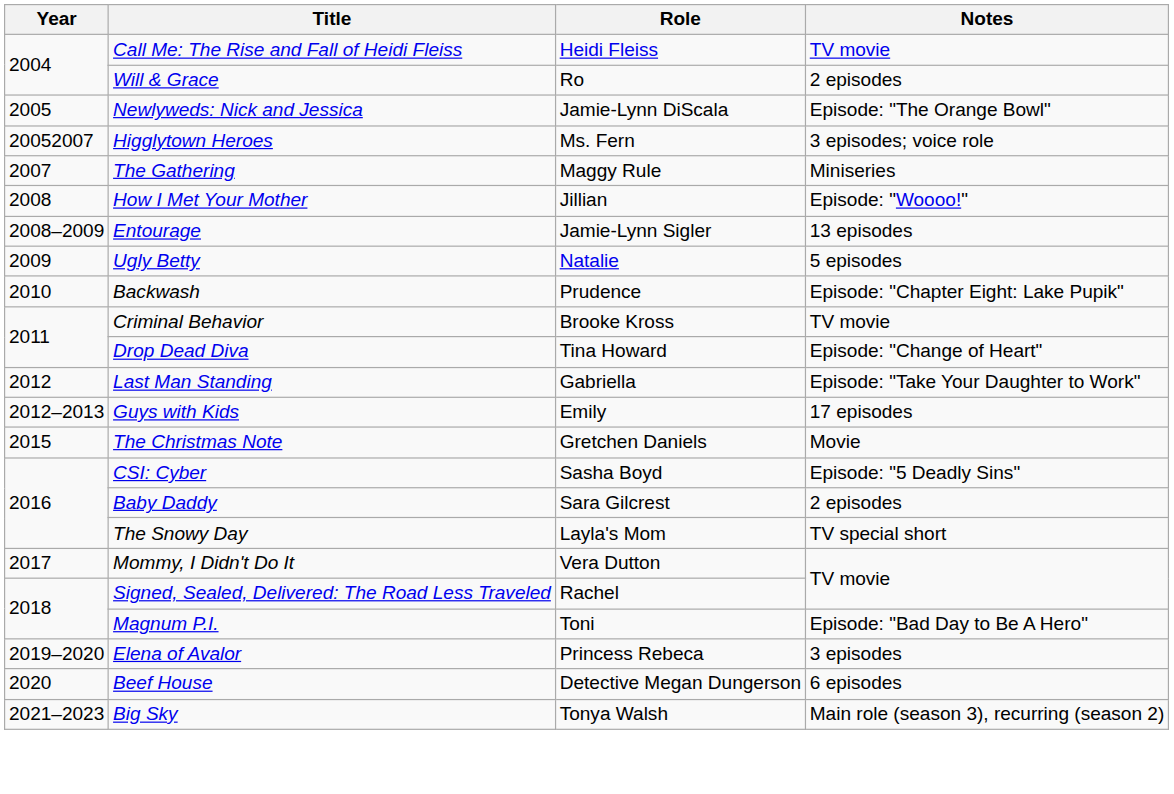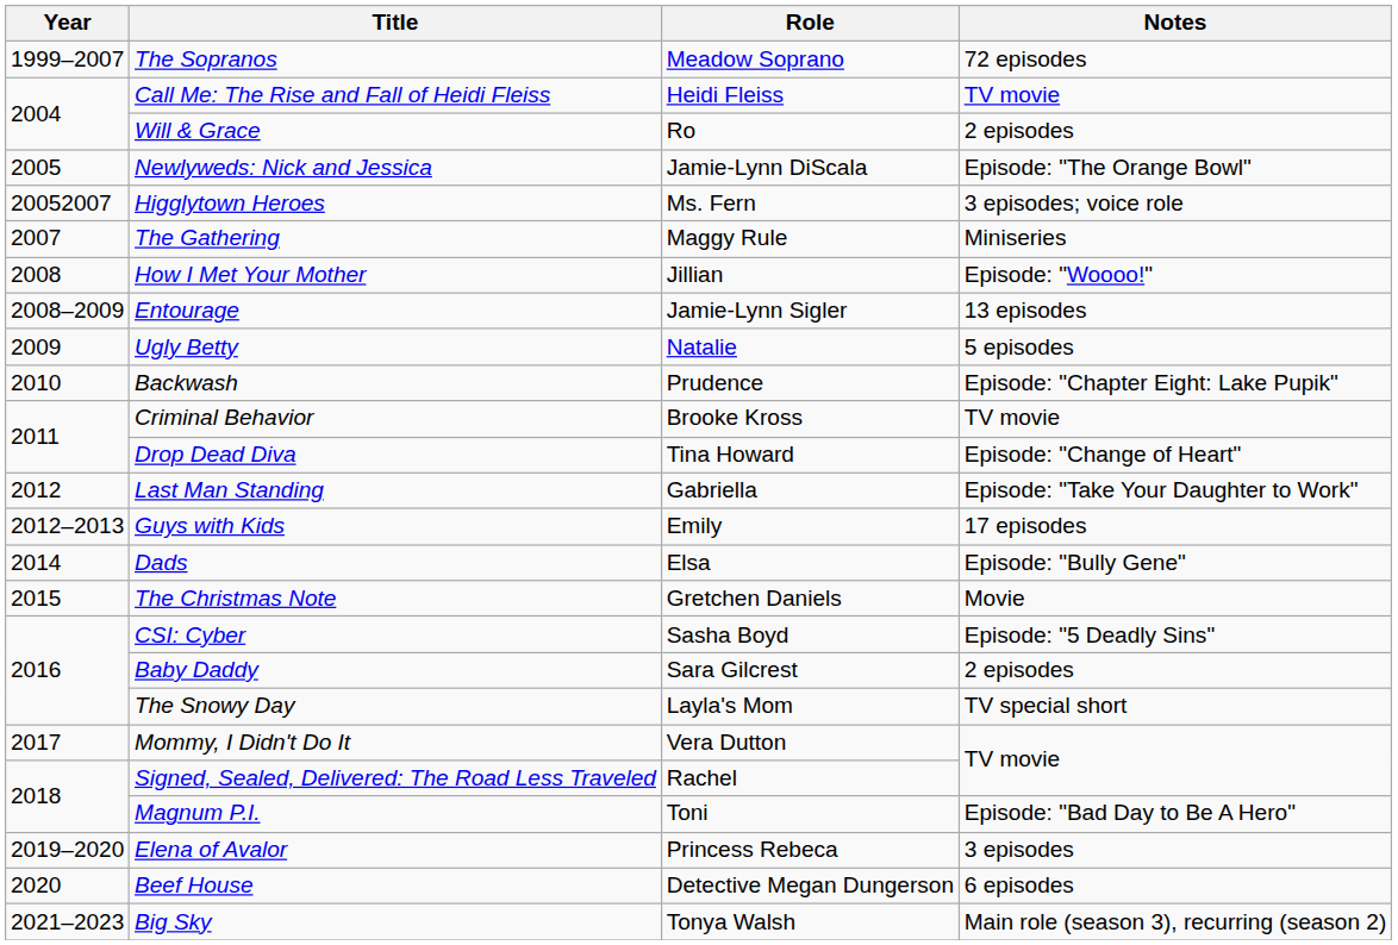+ row: 1999–2007 | The Sopranos | Meadow Soprano | 72 episodes
+ row: 2014 | Dads | Elsa | Episode: "Bully Gene"
